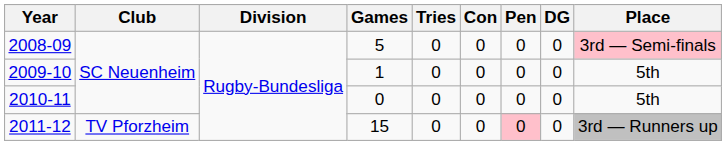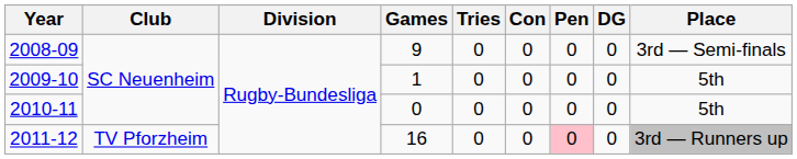2008-09 | Games: 5 -> 9
2008-09 | Place: pink background -> no background
2011-12 | Games: 15 -> 16
